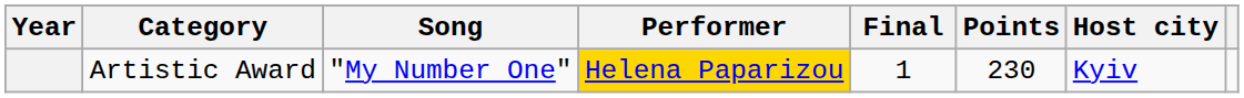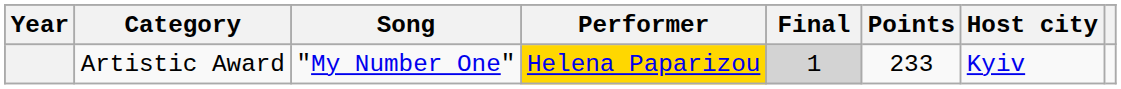Artistic Award | Final: no background -> lightgrey background
Artistic Award | Points: 230 -> 233
